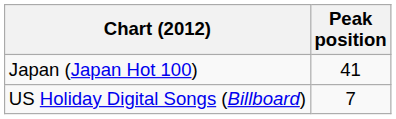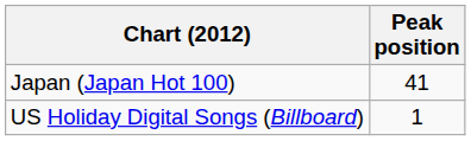US Holiday Digital Songs (Billboard) | Peak position: 7 -> 1
